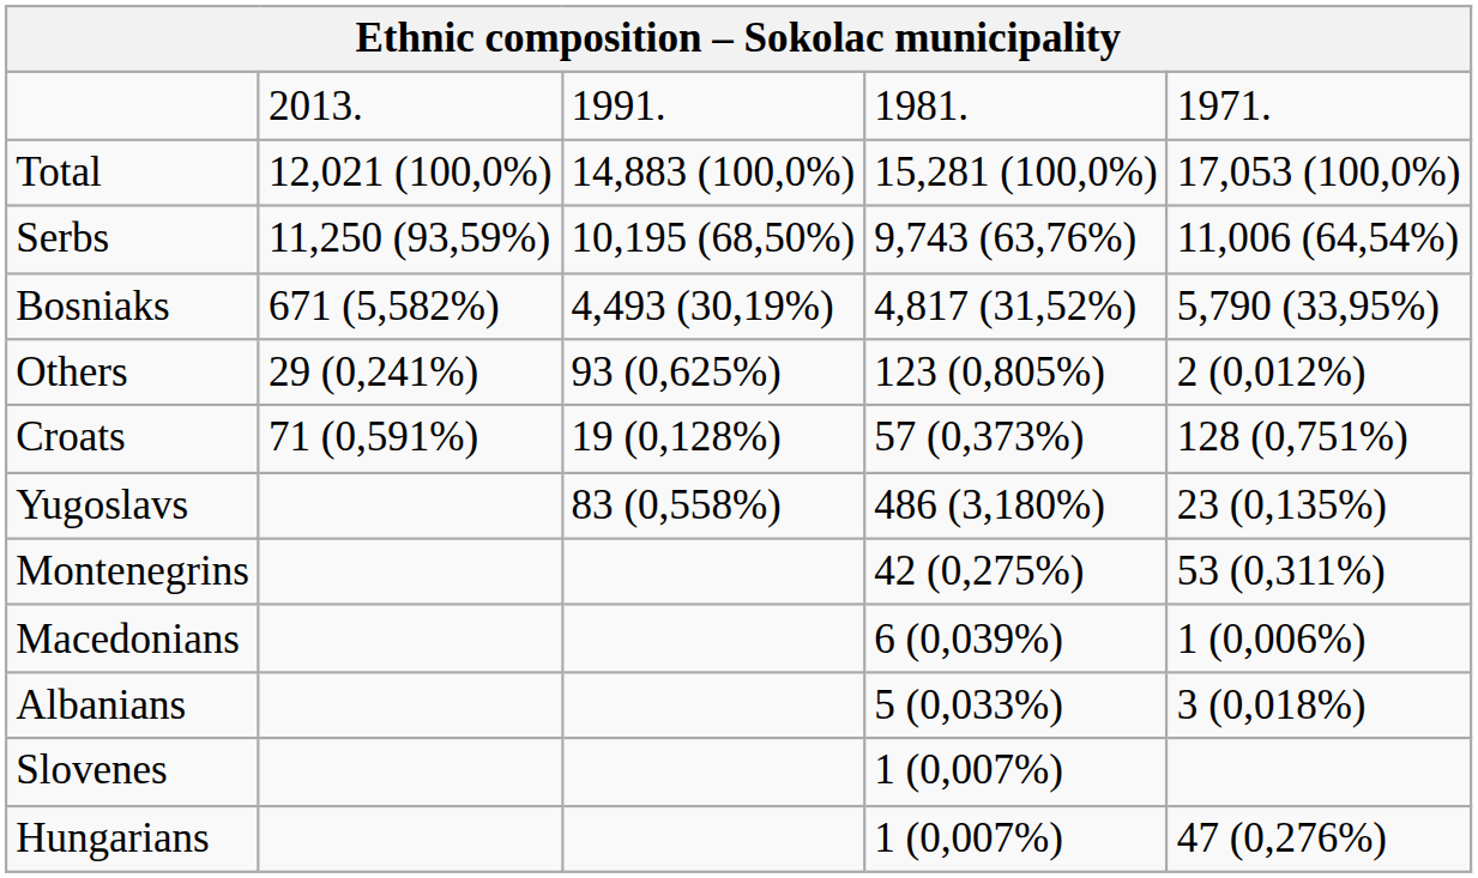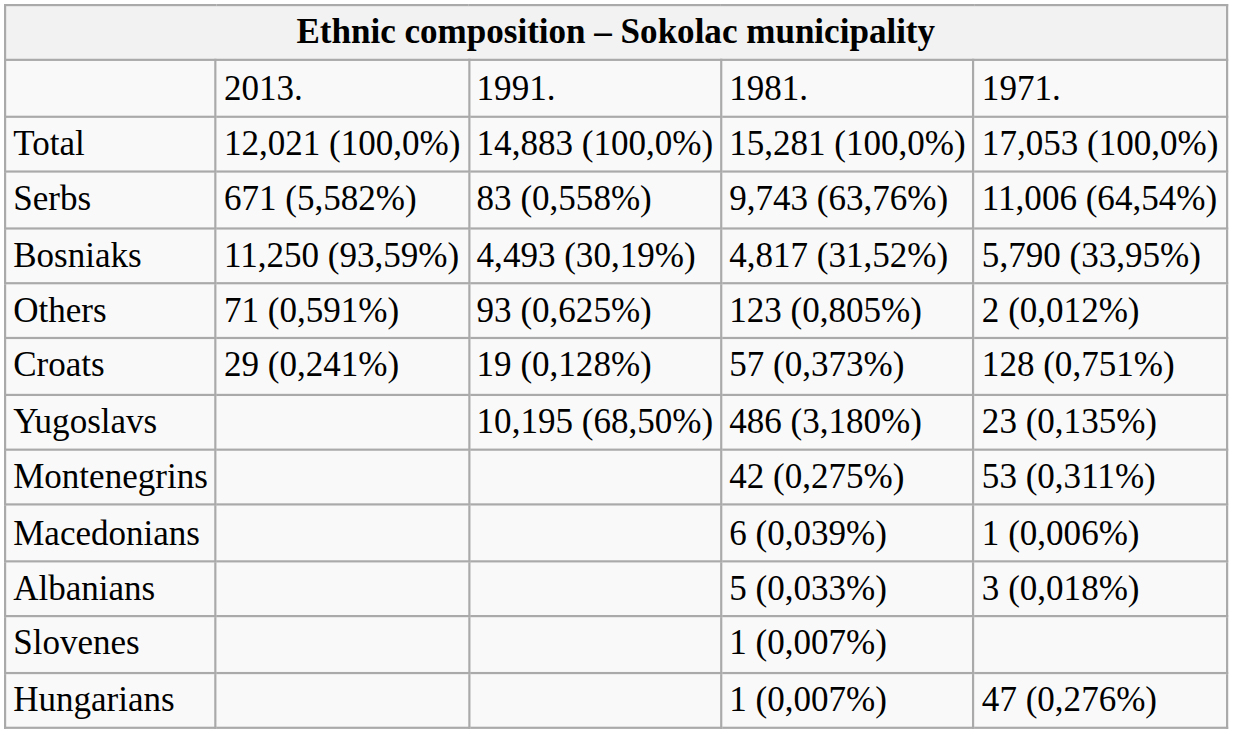Serbs | column 2: 11,250 (93,59%) -> 671 (5,582%)
Serbs | column 3: 10,195 (68,50%) -> 83 (0,558%)
Bosniaks | column 2: 671 (5,582%) -> 11,250 (93,59%)
Others | column 2: 29 (0,241%) -> 71 (0,591%)
Croats | column 2: 71 (0,591%) -> 29 (0,241%)
Yugoslavs | column 3: 83 (0,558%) -> 10,195 (68,50%)
